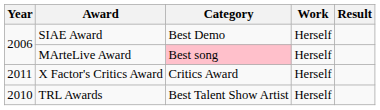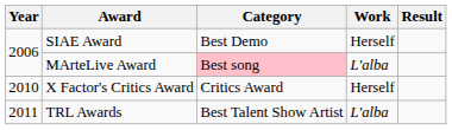MArteLive Award | Work: Herself -> L'alba
X Factor's Critics Award | Year: 2011 -> 2010
TRL Awards | Year: 2010 -> 2011
TRL Awards | Work: Herself -> L'alba
